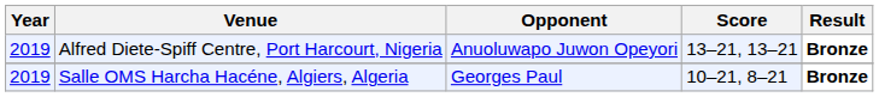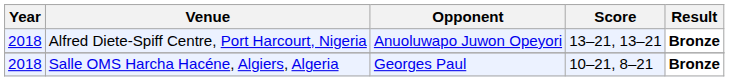Alfred Diete-Spiff Centre, Port Harcourt, Nigeria | Year: 2019 -> 2018
Salle OMS Harcha Hacéne, Algiers, Algeria | Year: 2019 -> 2018
